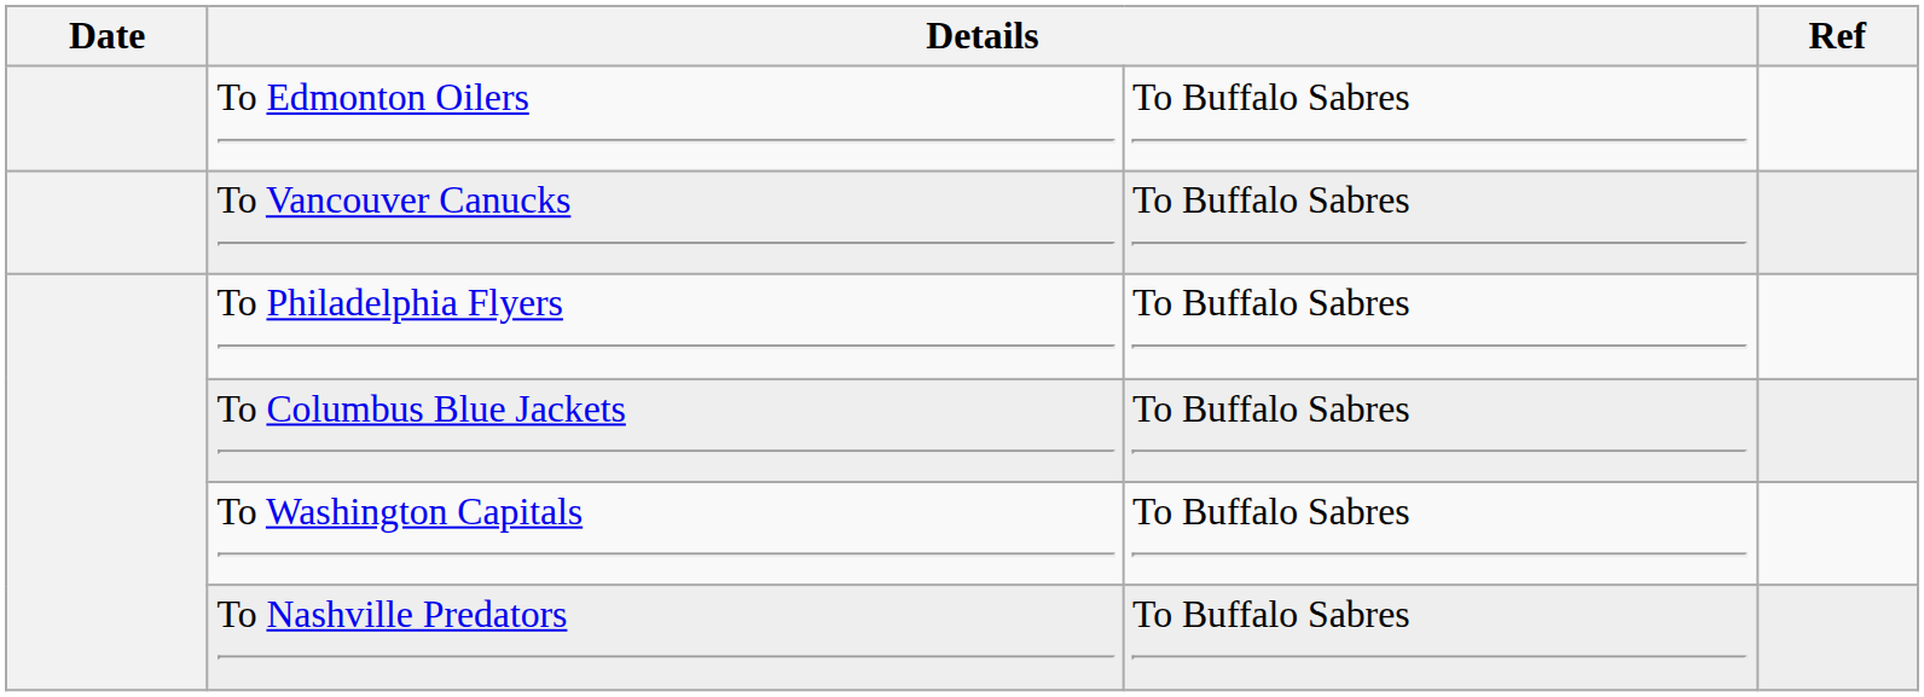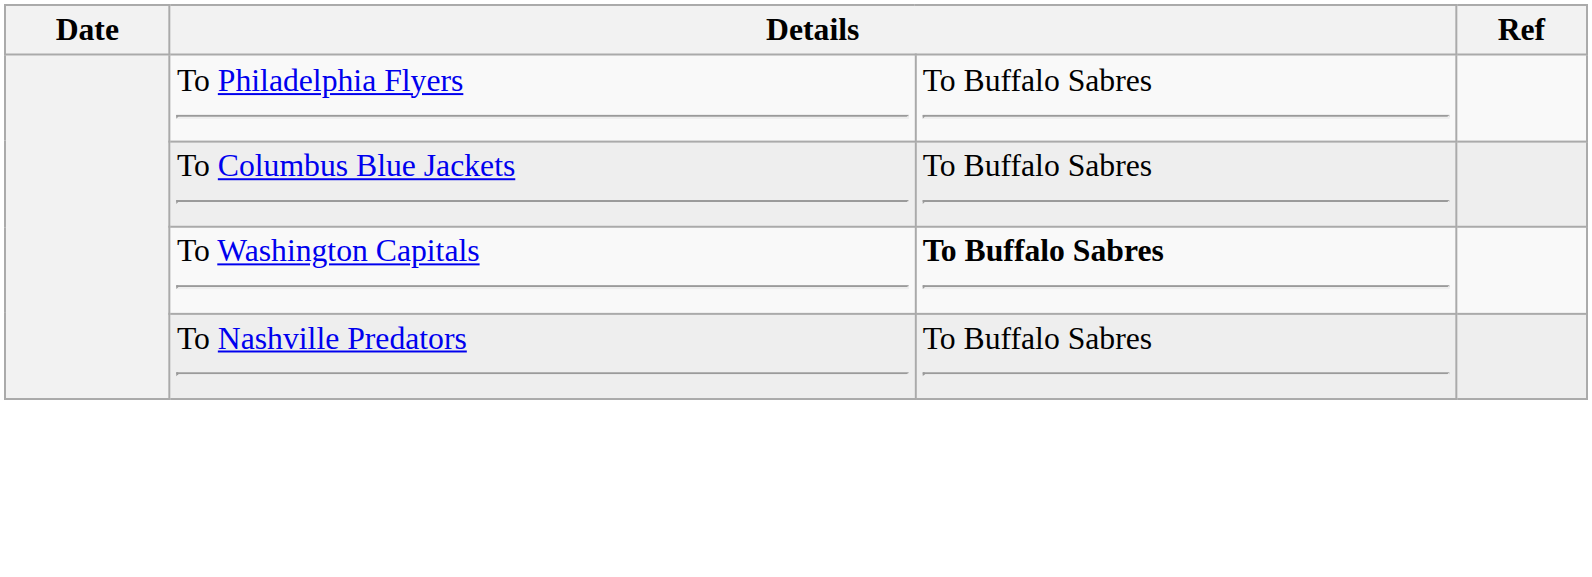- row: To Edmonton Oilers | To Buffalo Sabres
- row: To Vancouver Canucks | To Buffalo Sabres
To Washington Capitals | column 3: normal -> bold
